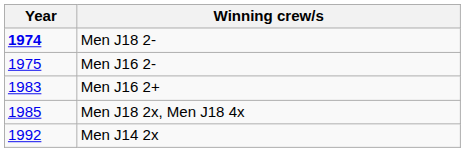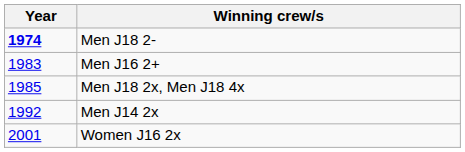- row: 1975 | Men J16 2-
+ row: 2001 | Women J16 2x
